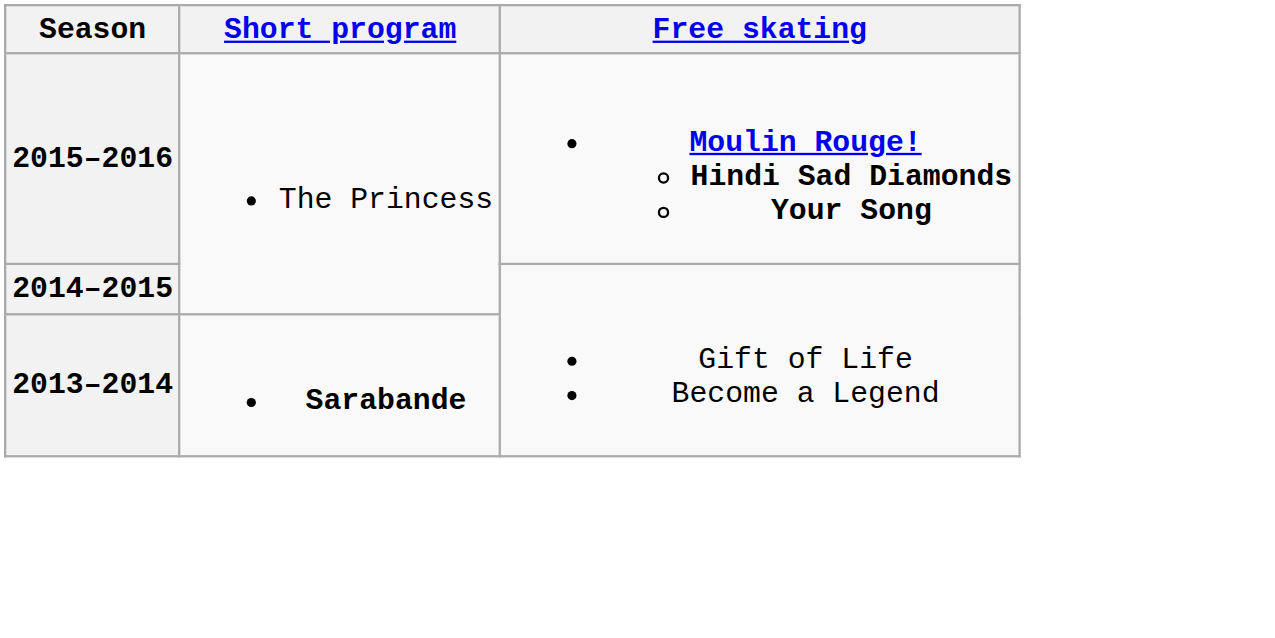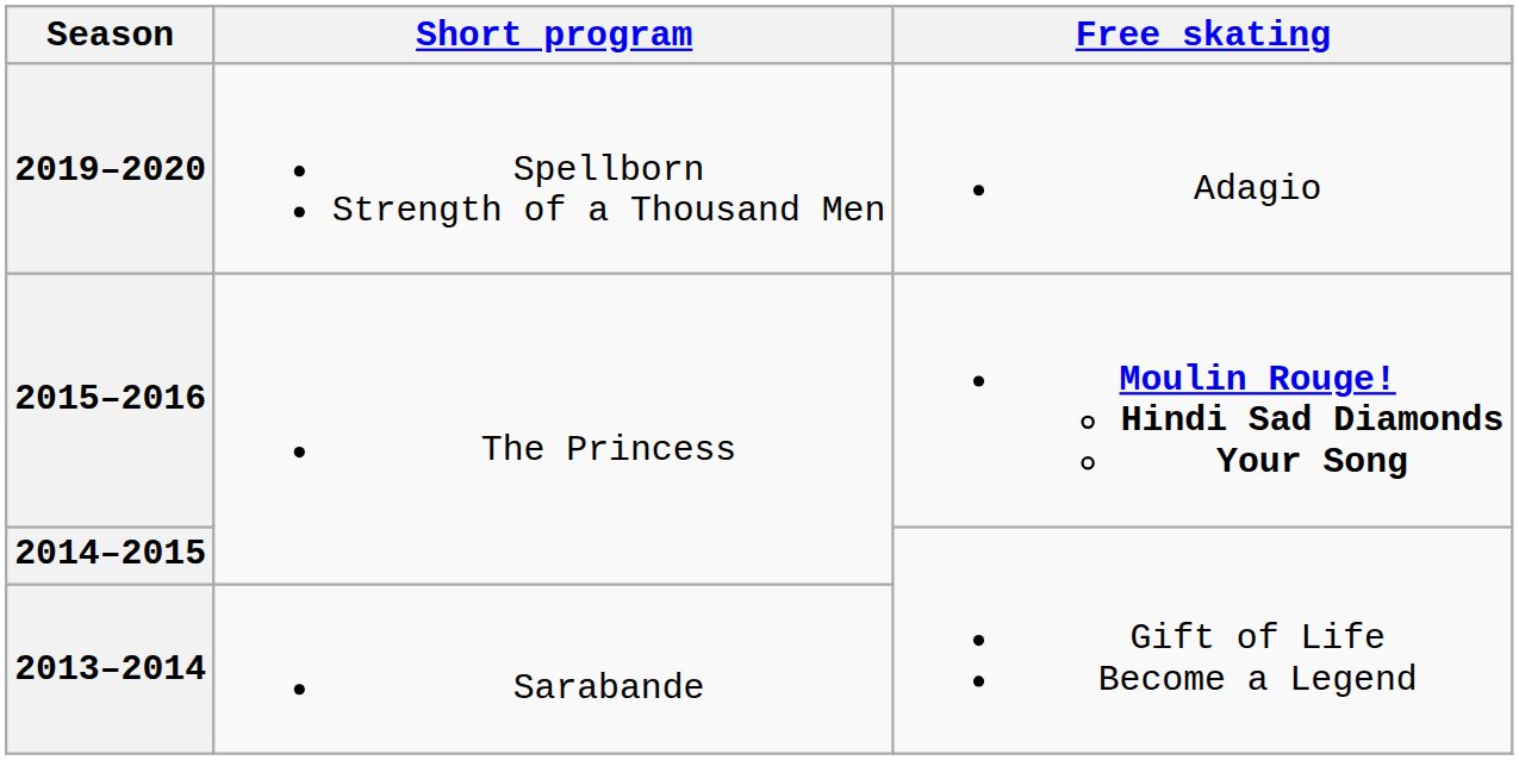+ row: 2019–2020 | Spellborn Strength of a Thousand Men | Adagio
2013–2014 | Short program: bold -> normal
